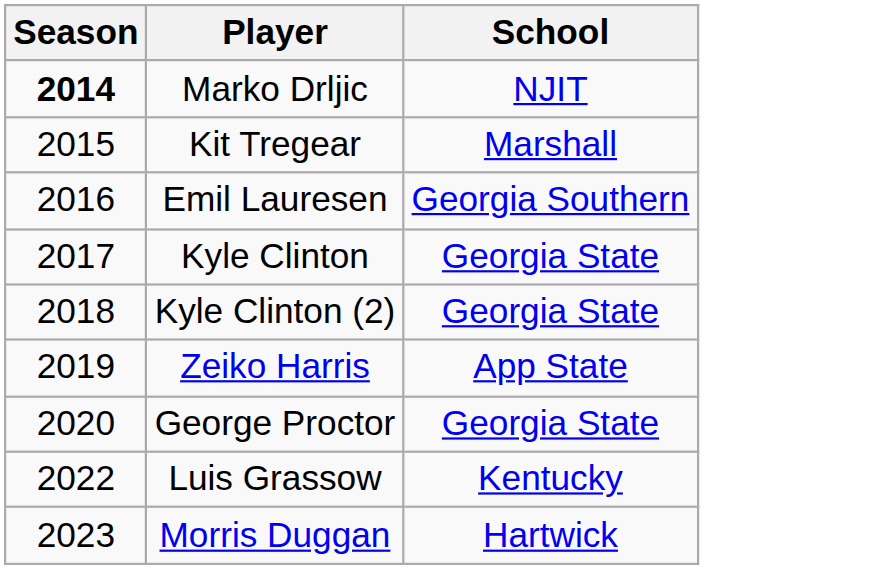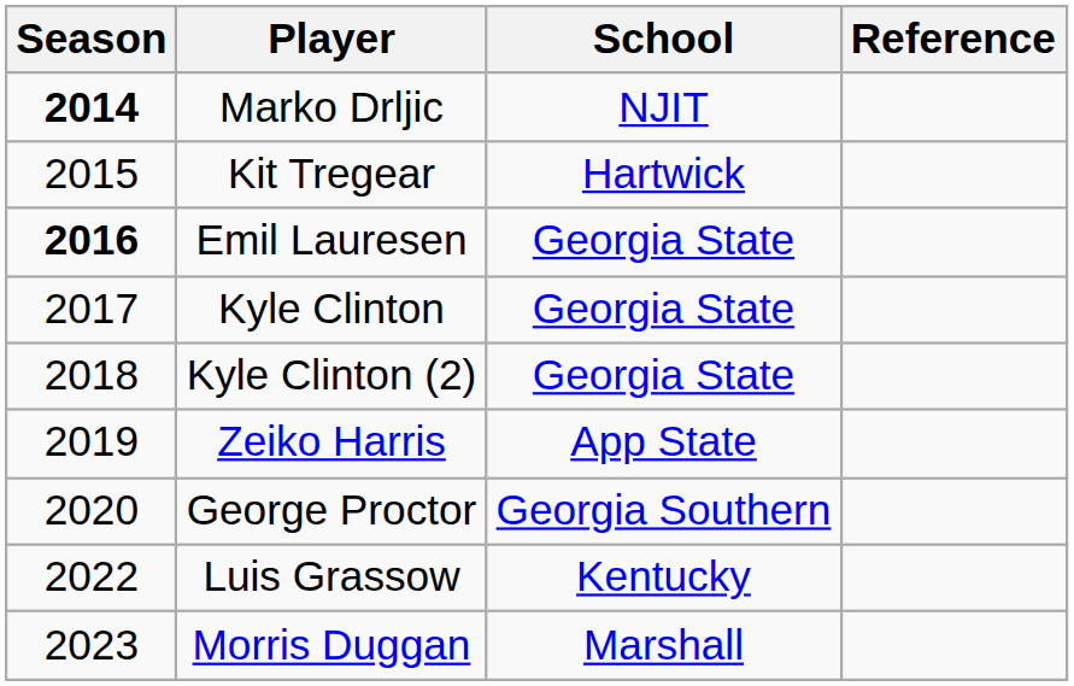+ column: Reference
Kit Tregear | School: Marshall -> Hartwick
Emil Lauresen | Season: normal -> bold
Emil Lauresen | School: Georgia Southern -> Georgia State
George Proctor | School: Georgia State -> Georgia Southern
Morris Duggan | School: Hartwick -> Marshall
